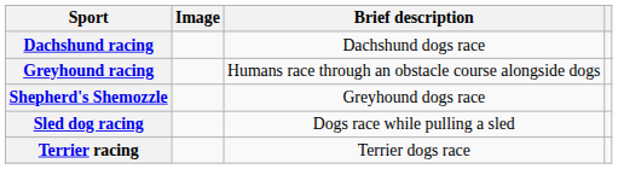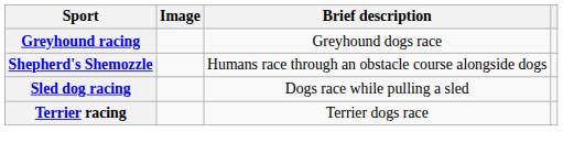- row: Dachshund racing | Dachshund dogs race
Greyhound racing | Brief description: Humans race through an obstacle course alongside dogs -> Greyhound dogs race
Shepherd's Shemozzle | Brief description: Greyhound dogs race -> Humans race through an obstacle course alongside dogs
